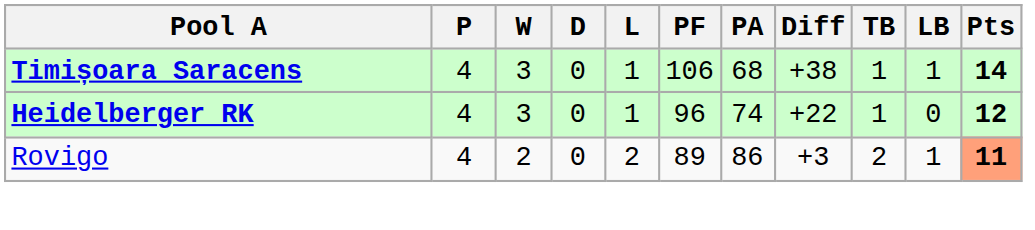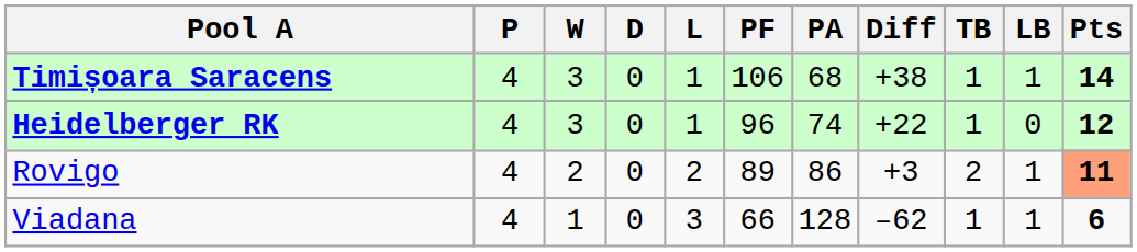+ row: Viadana | 4 | 1 | 0 | 3 | 66 | 128 | –62 | 1 | 1 | 6
